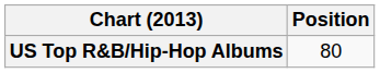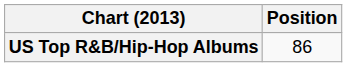US Top R&B/Hip-Hop Albums | Position: 80 -> 86
